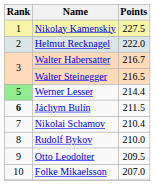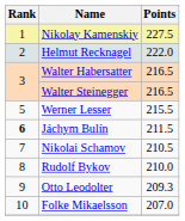Walter Habersatter | Points: 216.7 -> 216.5
Werner Lesser | Rank: lightgreen background -> no background
Werner Lesser | Points: 214.4 -> 215.5
Nikolai Schamov | Points: 210.4 -> 210.5
Otto Leodolter | Points: 209.5 -> 209.3
